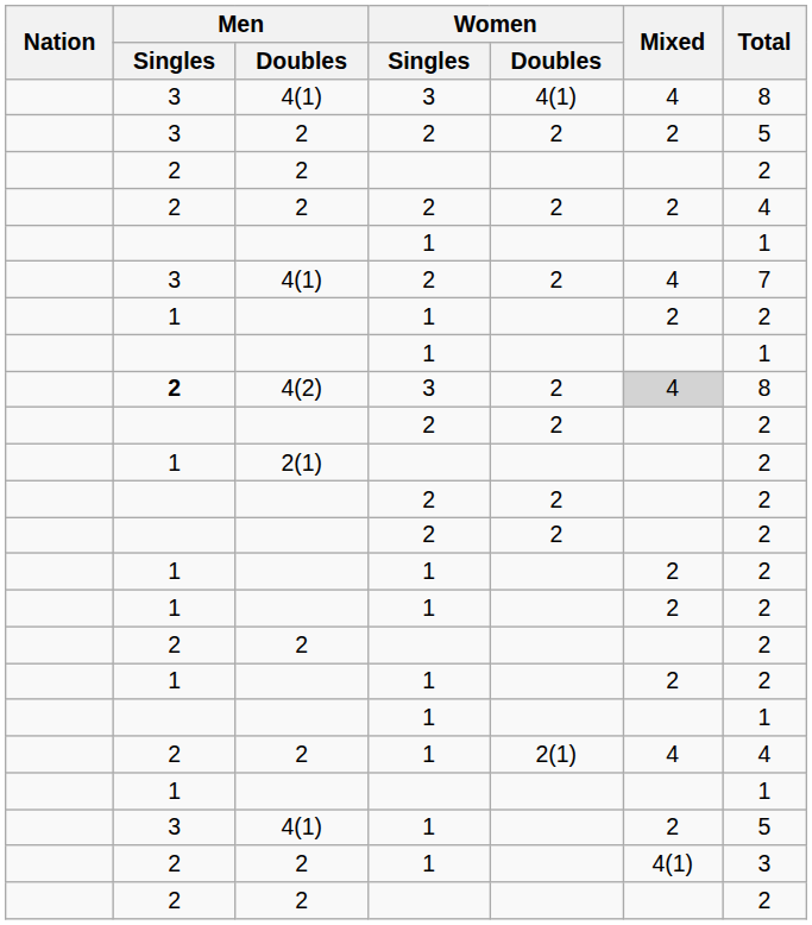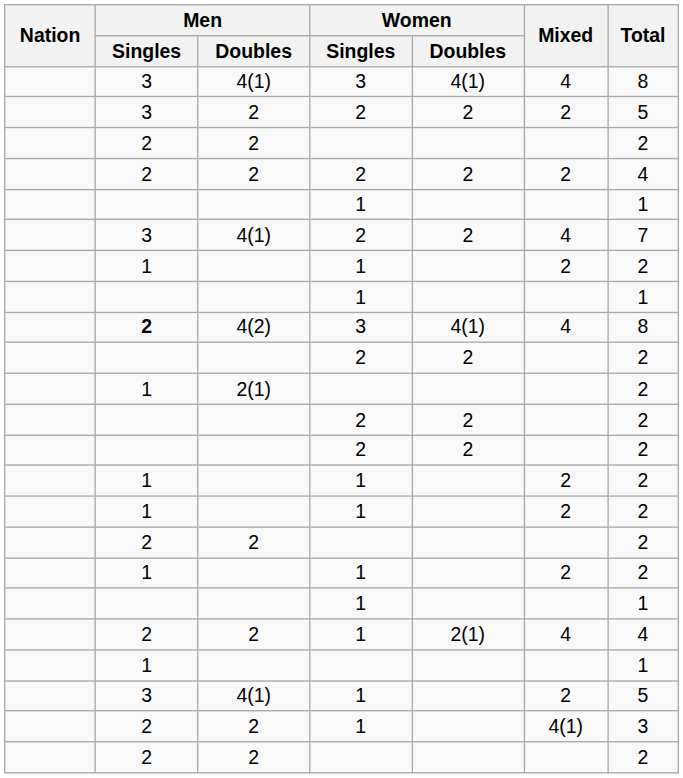4(2) | Women / Doubles: 2 -> 4(1)
4(2) | Mixed: lightgrey background -> no background
